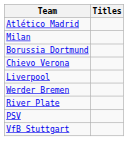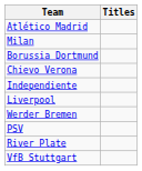+ row: Independiente
rows swapped: PSV <-> River Plate
